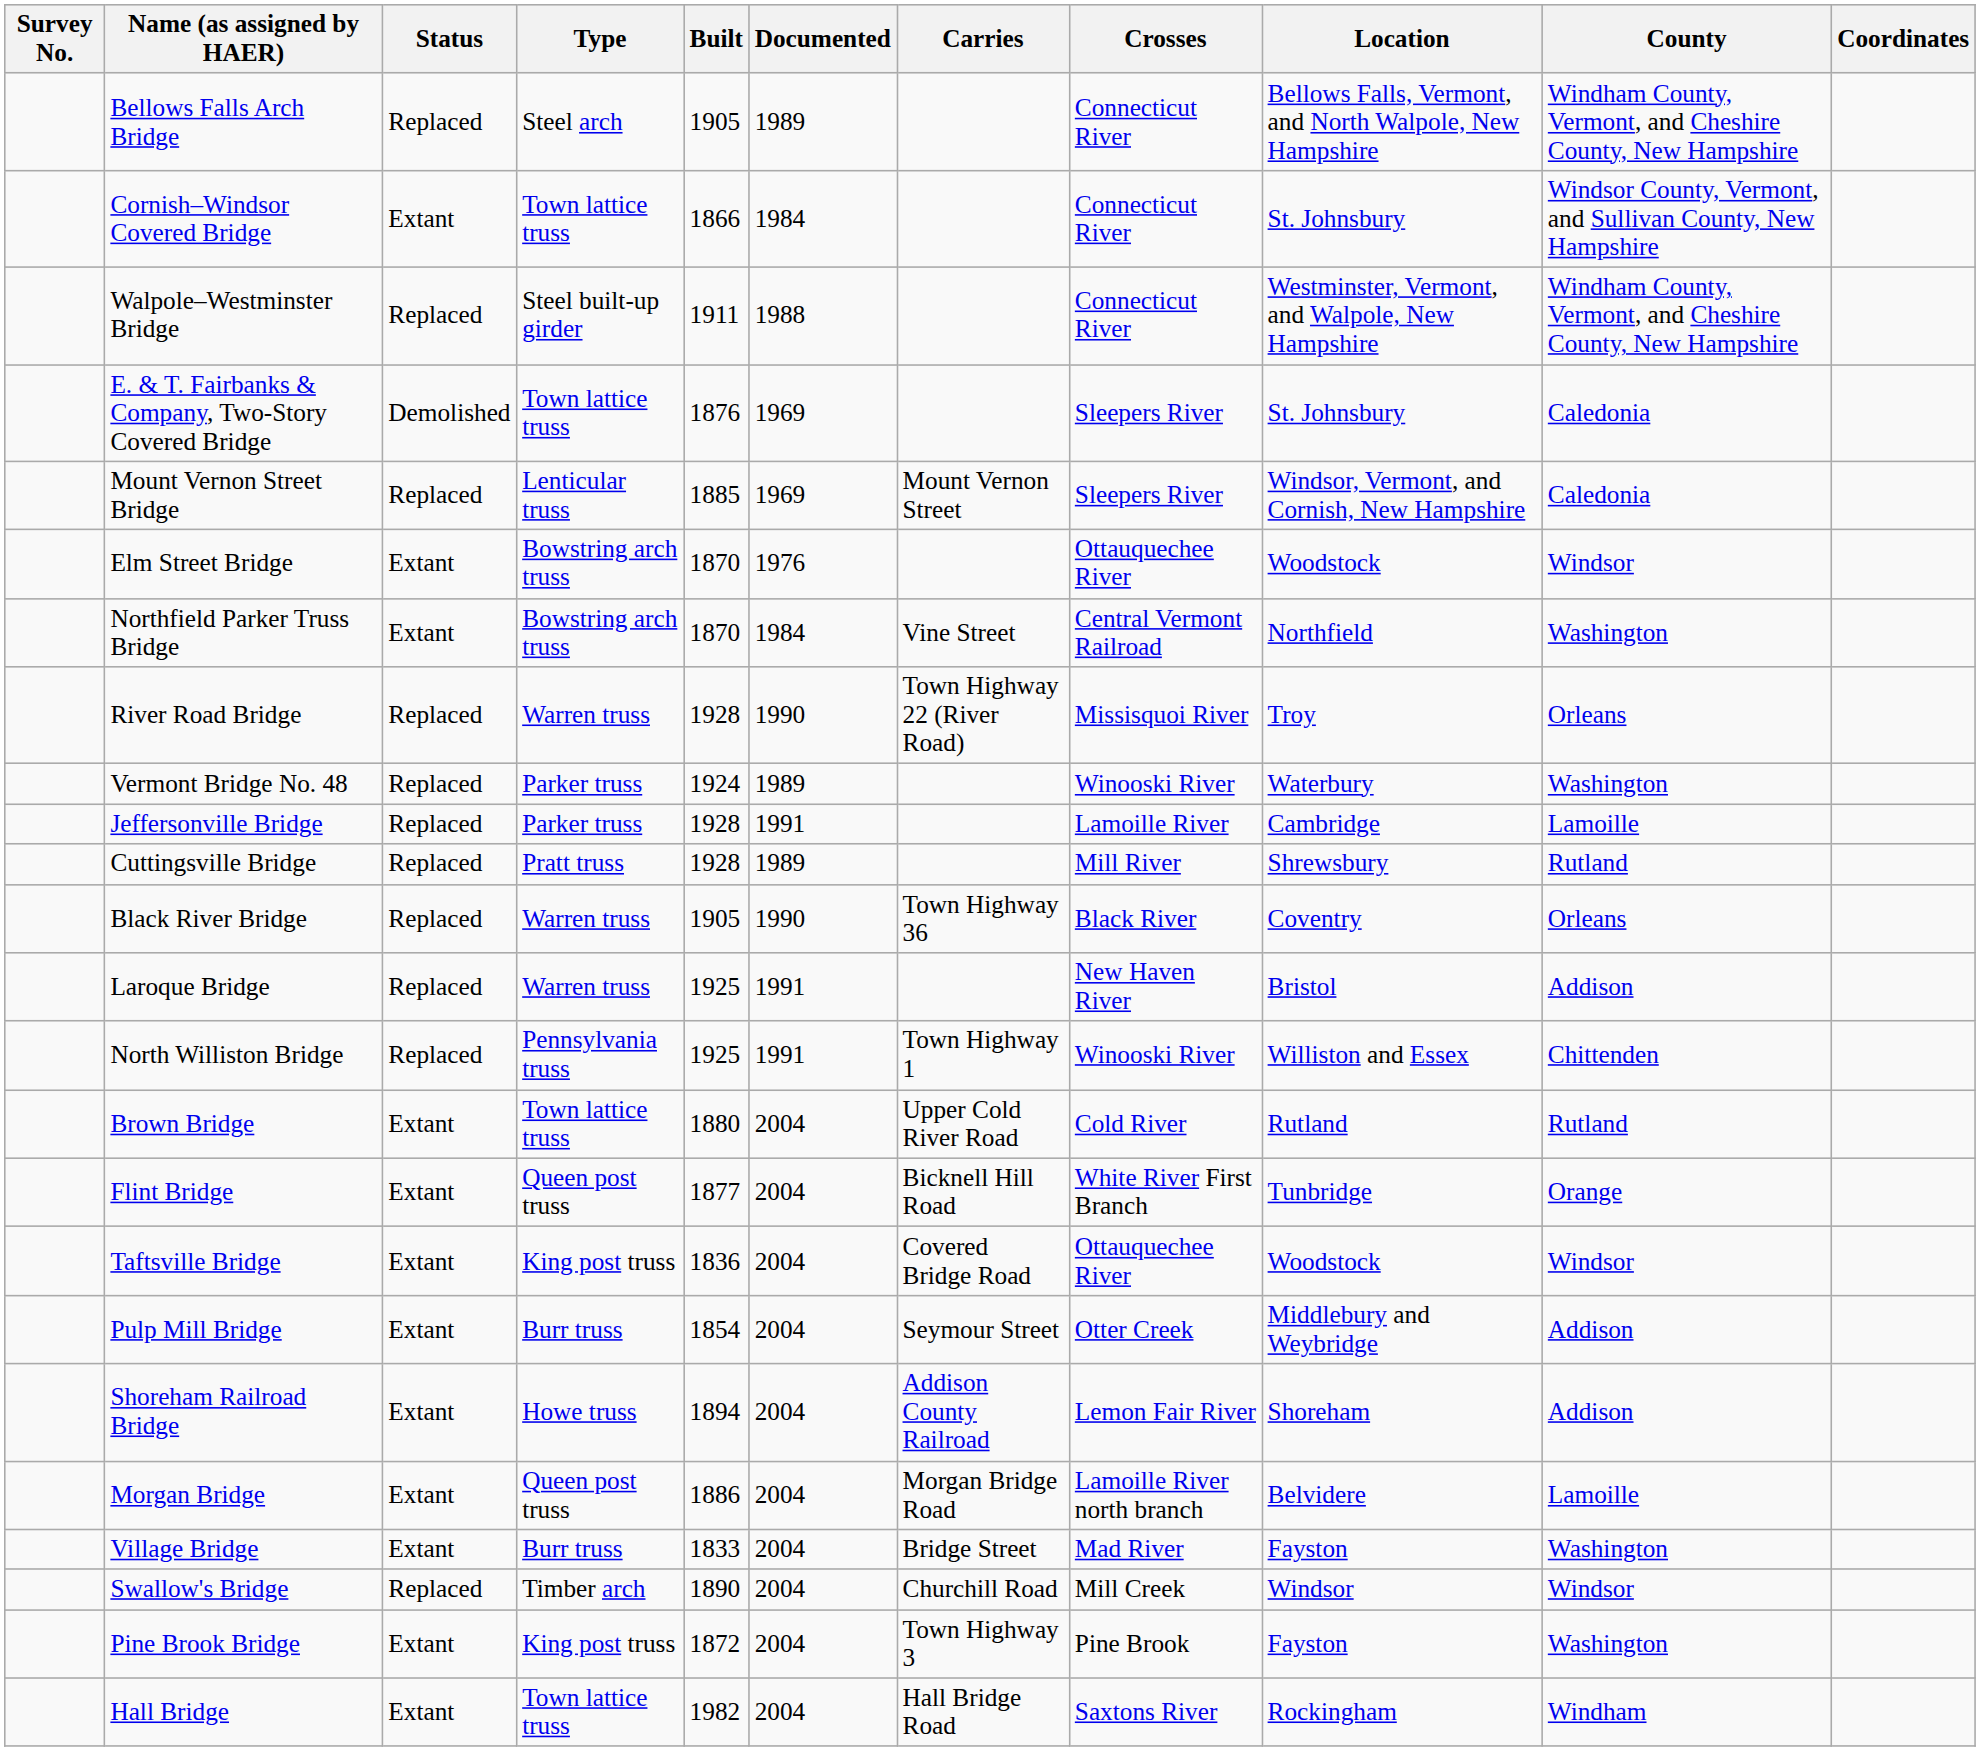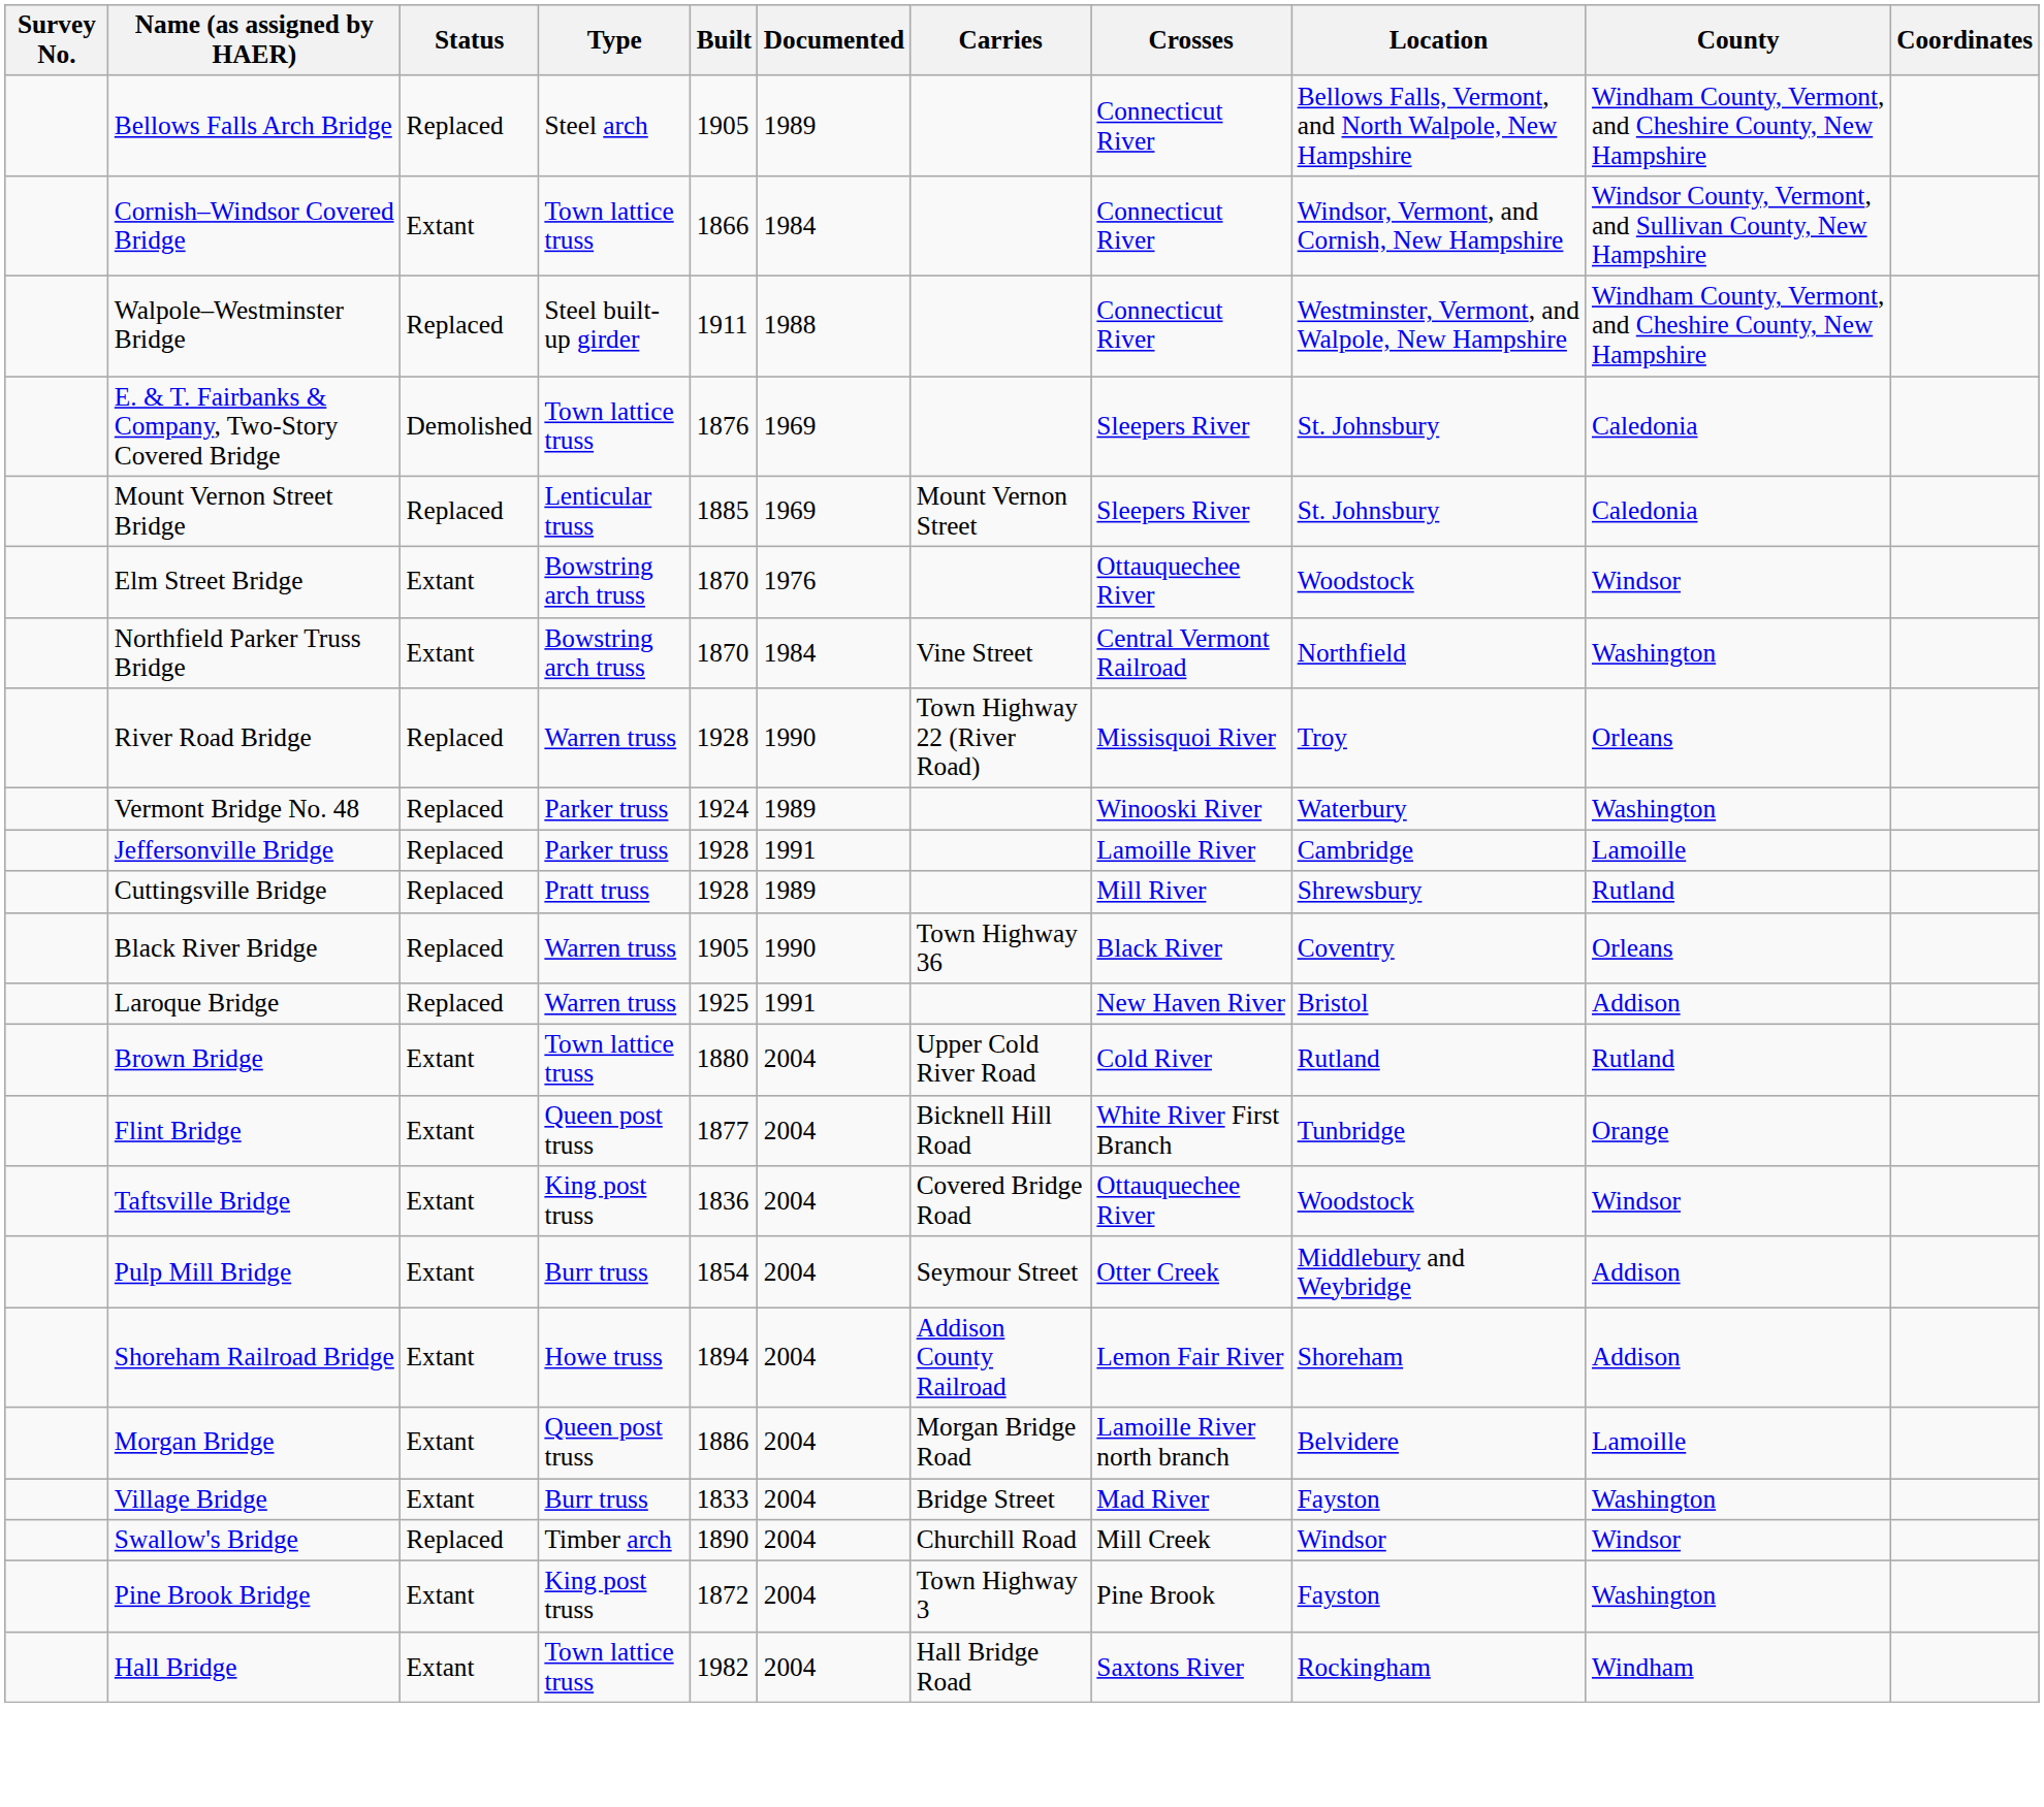Cornish–Windsor Covered Bridge | Location: St. Johnsbury -> Windsor, Vermont, and Cornish, New Hampshire
Mount Vernon Street Bridge | Location: Windsor, Vermont, and Cornish, New Hampshire -> St. Johnsbury
- row: North Williston Bridge | Replaced | Pennsylvania truss | 1925 | 1991 | Town Highway 1 | Winooski River | Williston and Essex | Chittenden
